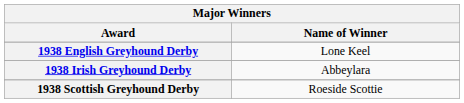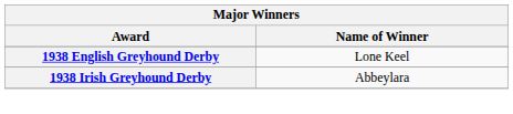- row: 1938 Scottish Greyhound Derby | Roeside Scottie
